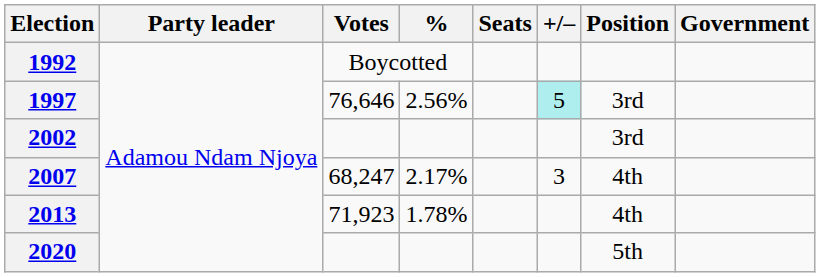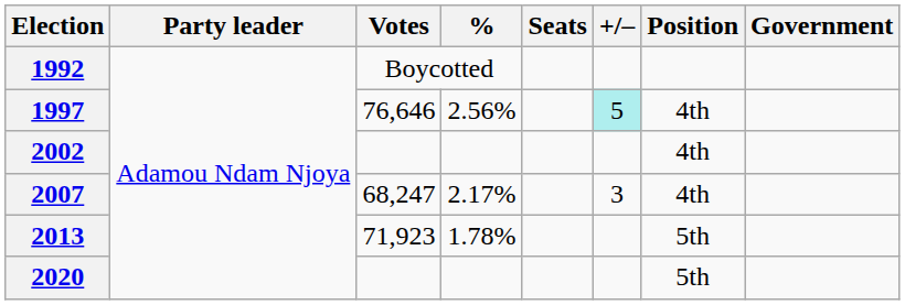1997 | Position: 3rd -> 4th
2002 | Position: 3rd -> 4th
2013 | Position: 4th -> 5th
